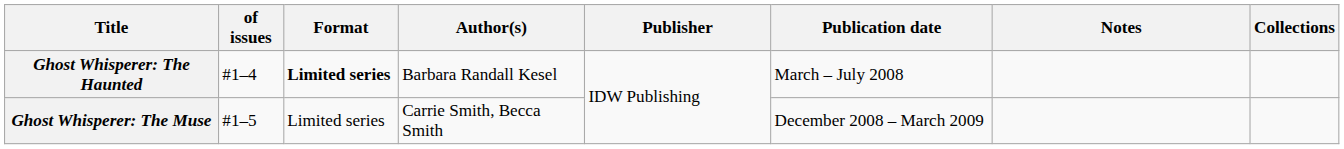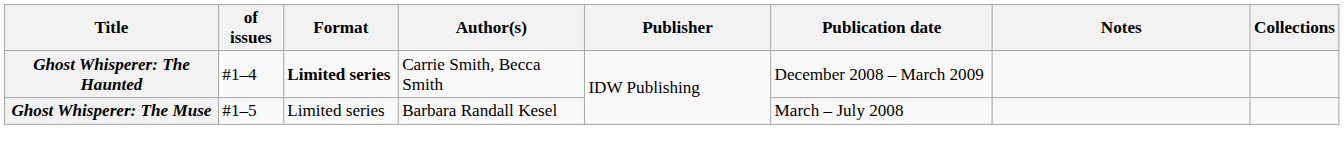Ghost Whisperer: The Haunted | Author(s): Barbara Randall Kesel -> Carrie Smith, Becca Smith
Ghost Whisperer: The Haunted | Publication date: March – July 2008 -> December 2008 – March 2009
Ghost Whisperer: The Muse | Author(s): Carrie Smith, Becca Smith -> Barbara Randall Kesel
Ghost Whisperer: The Muse | Publication date: December 2008 – March 2009 -> March – July 2008
